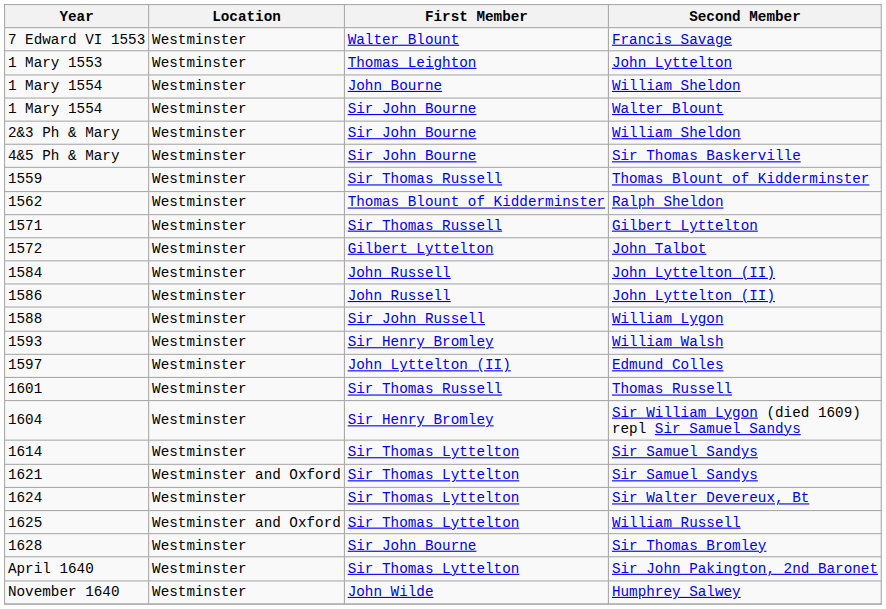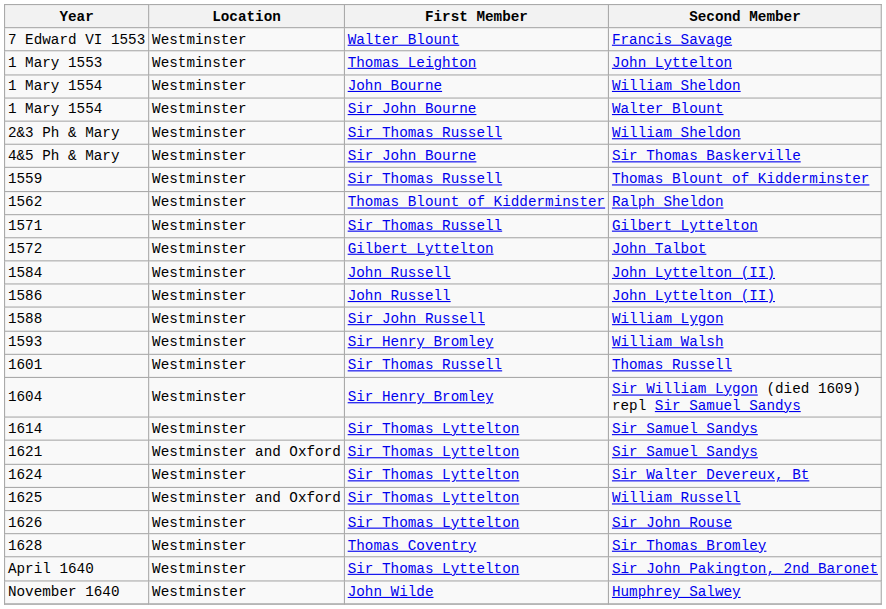2&3 Ph & Mary | First Member: Sir John Bourne -> Sir Thomas Russell
- row: 1597 | Westminster | John Lyttelton (II) | Edmund Colles
+ row: 1626 | Westminster | Sir Thomas Lyttelton | Sir John Rouse
1628 | First Member: Sir John Bourne -> Thomas Coventry
